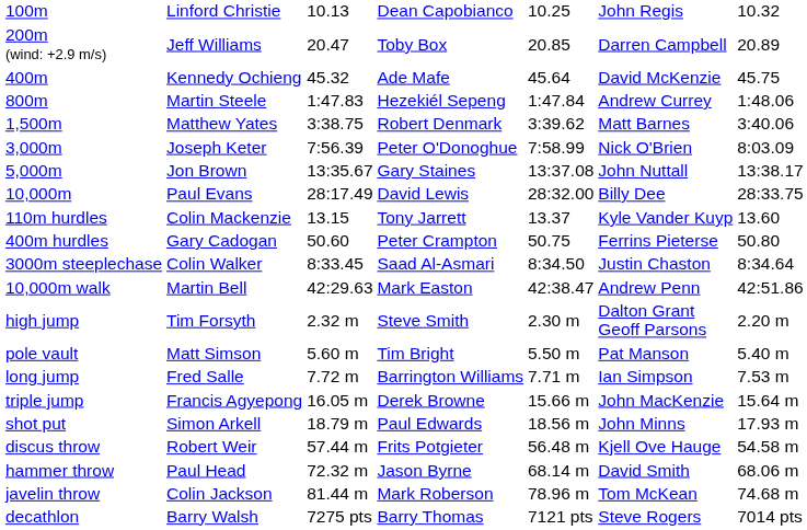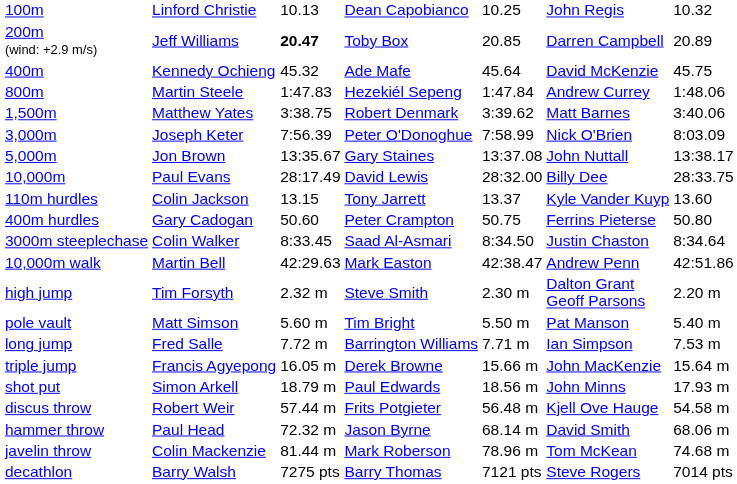200m (wind: +2.9 m/s) | column 3: normal -> bold
110m hurdles | column 2: Colin Mackenzie -> Colin Jackson
javelin throw | column 2: Colin Jackson -> Colin Mackenzie
